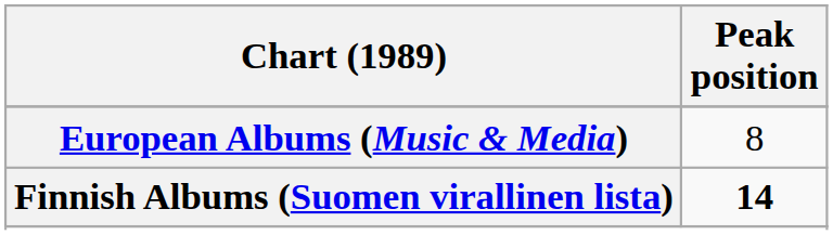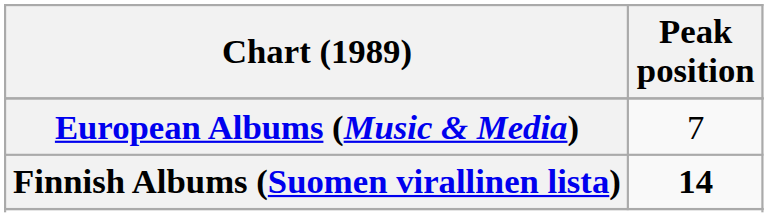European Albums (Music & Media) | Peak position: 8 -> 7
